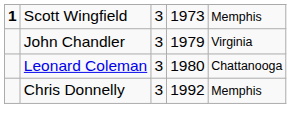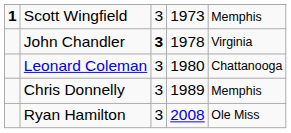John Chandler | column 3: normal -> bold
John Chandler | column 4: 1979 -> 1978
Chris Donnelly | column 4: 1992 -> 1989
+ row: Ryan Hamilton | 3 | 2008 | Ole Miss
